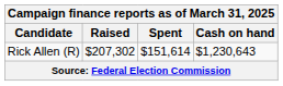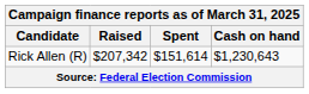Rick Allen (R) | Raised: $207,302 -> $207,342
